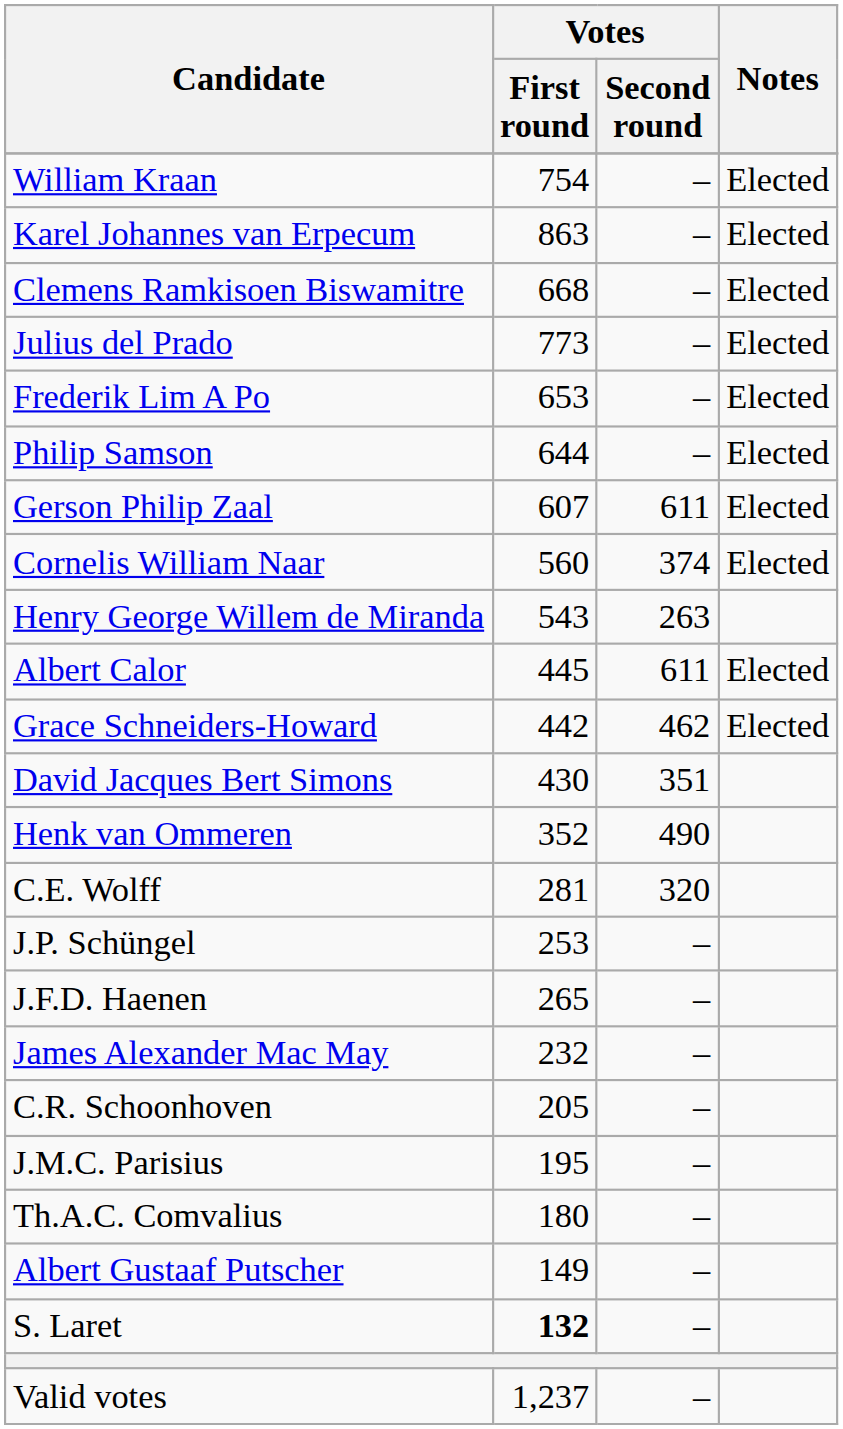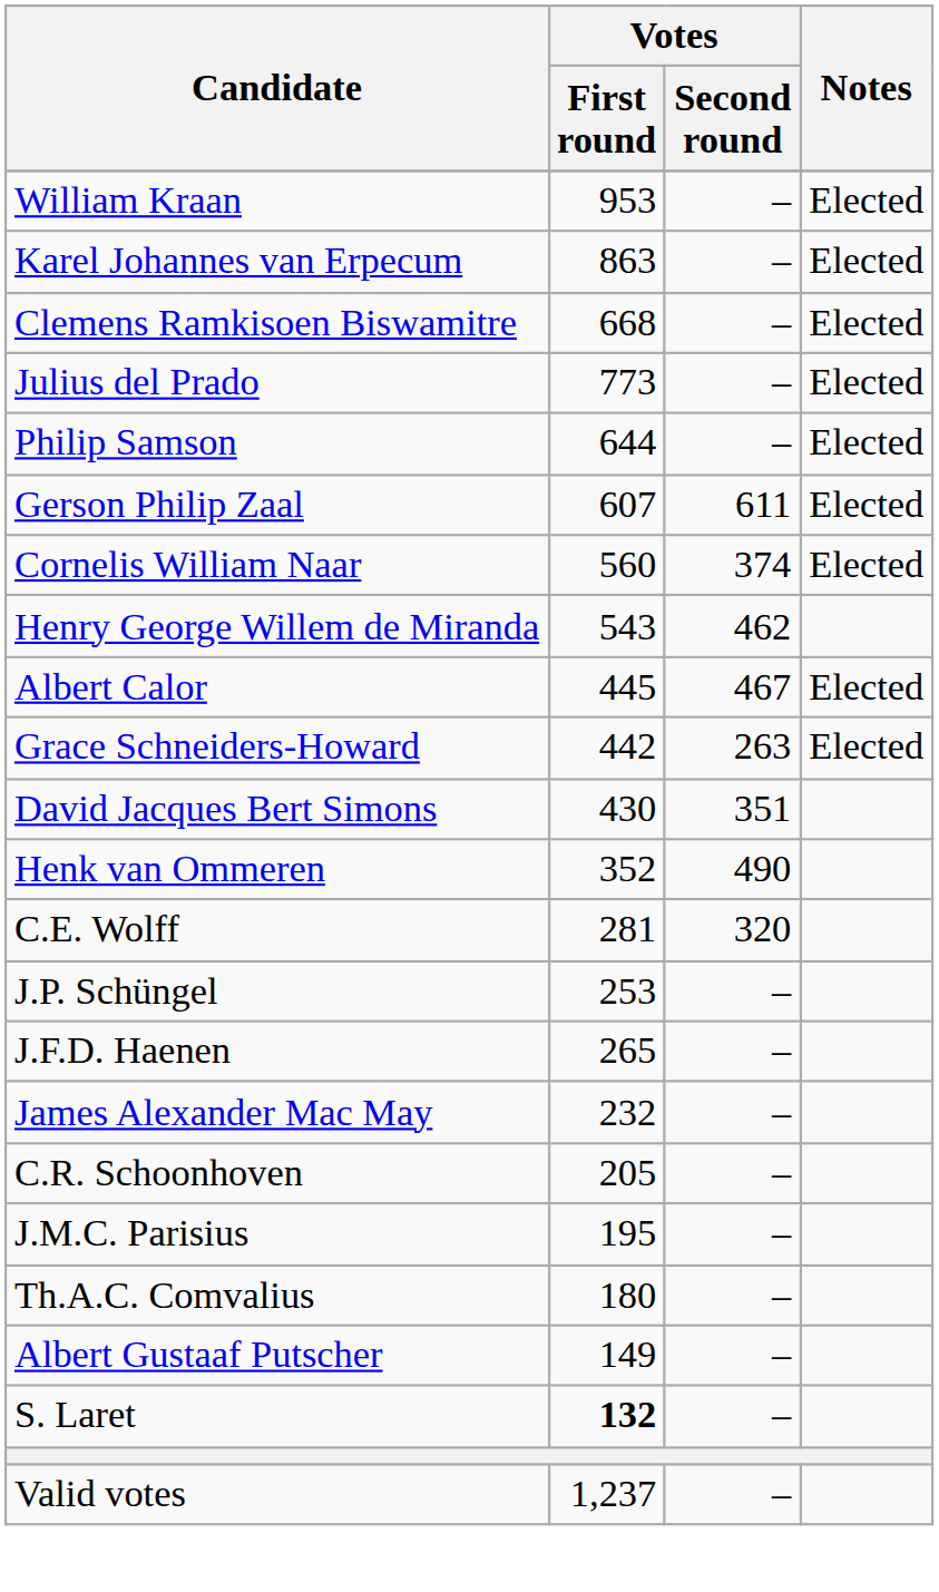William Kraan | Votes / First round: 754 -> 953
- row: Frederik Lim A Po | 653 | – | Elected
Henry George Willem de Miranda | Votes / Second round: 263 -> 462
Albert Calor | Votes / Second round: 611 -> 467
Grace Schneiders-Howard | Votes / Second round: 462 -> 263
